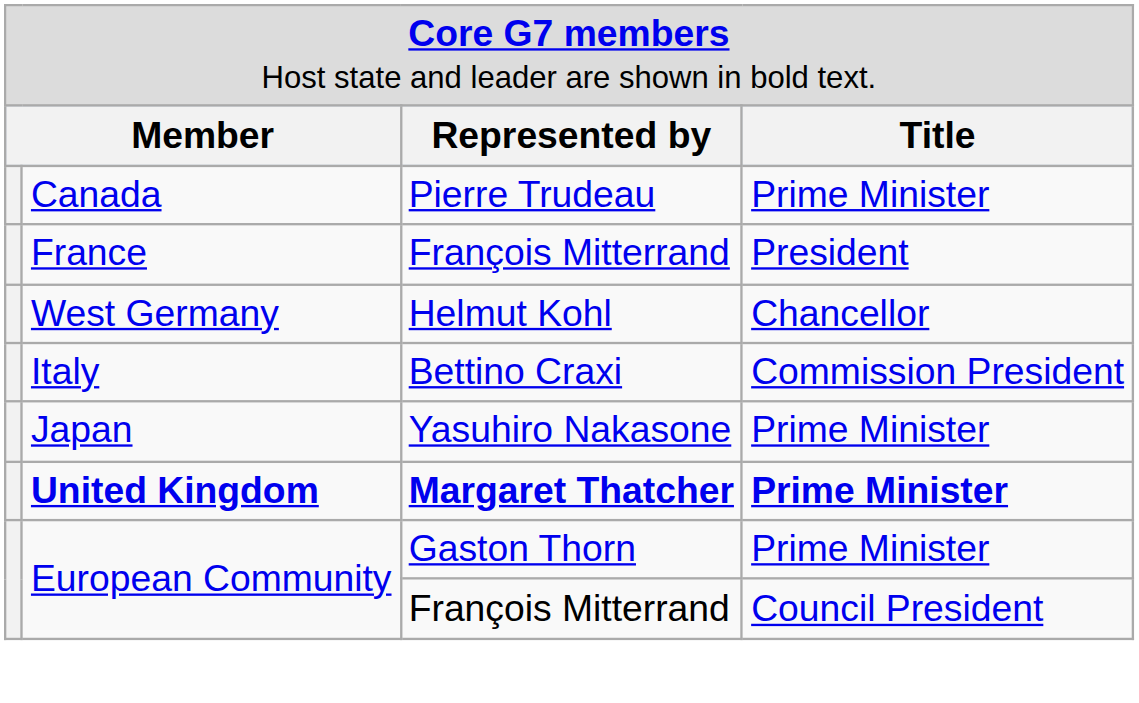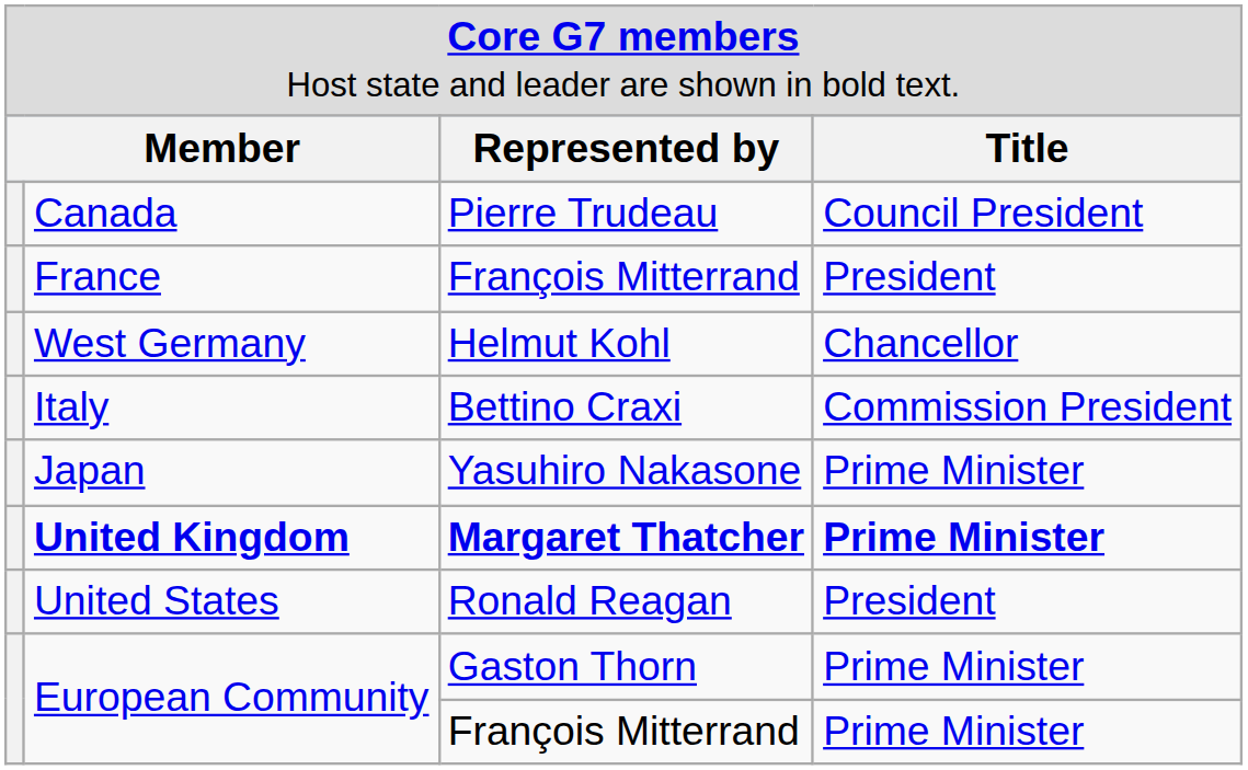Canada | column 4: Prime Minister -> Council President
+ row: United States | Ronald Reagan | President
European Community / François Mitterrand | column 4: Council President -> Prime Minister
